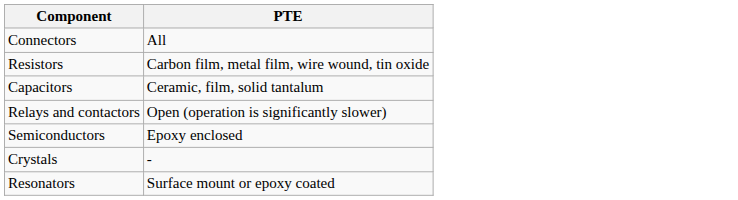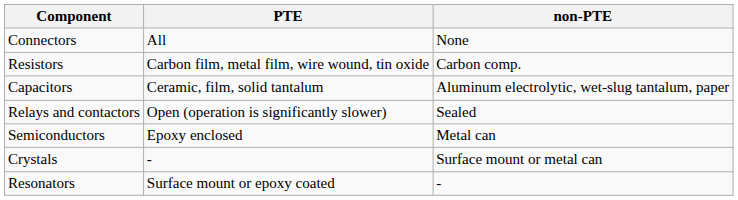+ column: non-PTE | None | Carbon comp. | Aluminum electrolytic, wet-slug tantalum, paper | Sealed | Metal can | Surface mount or metal can | -
